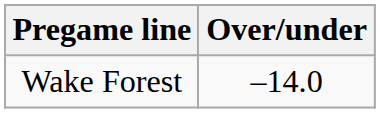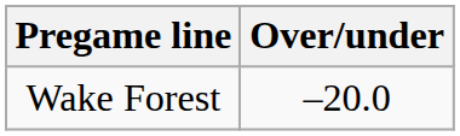Wake Forest | Over/under: –14.0 -> –20.0
